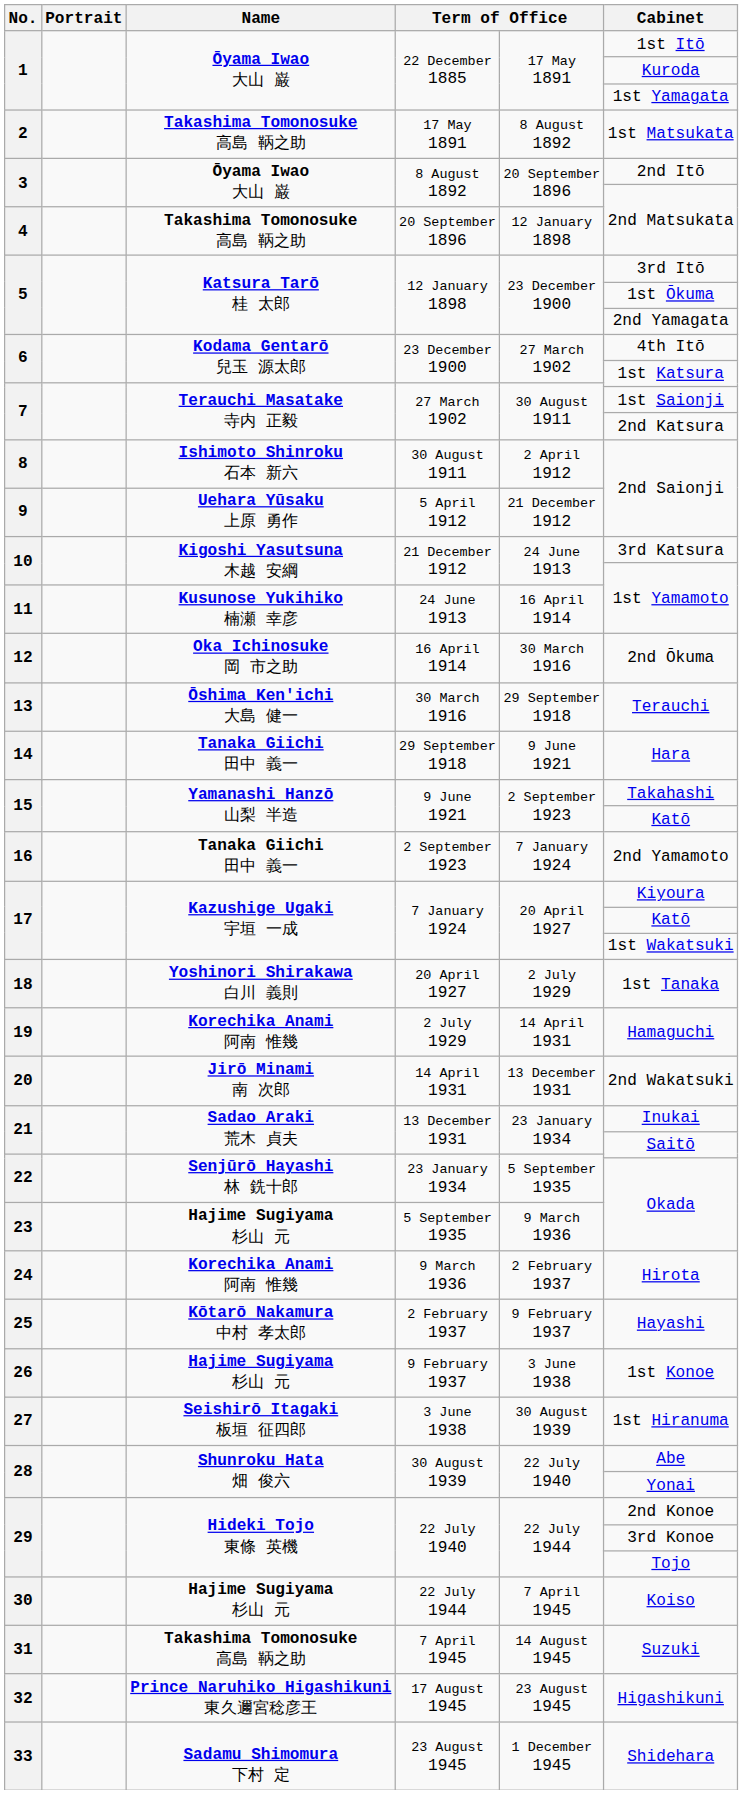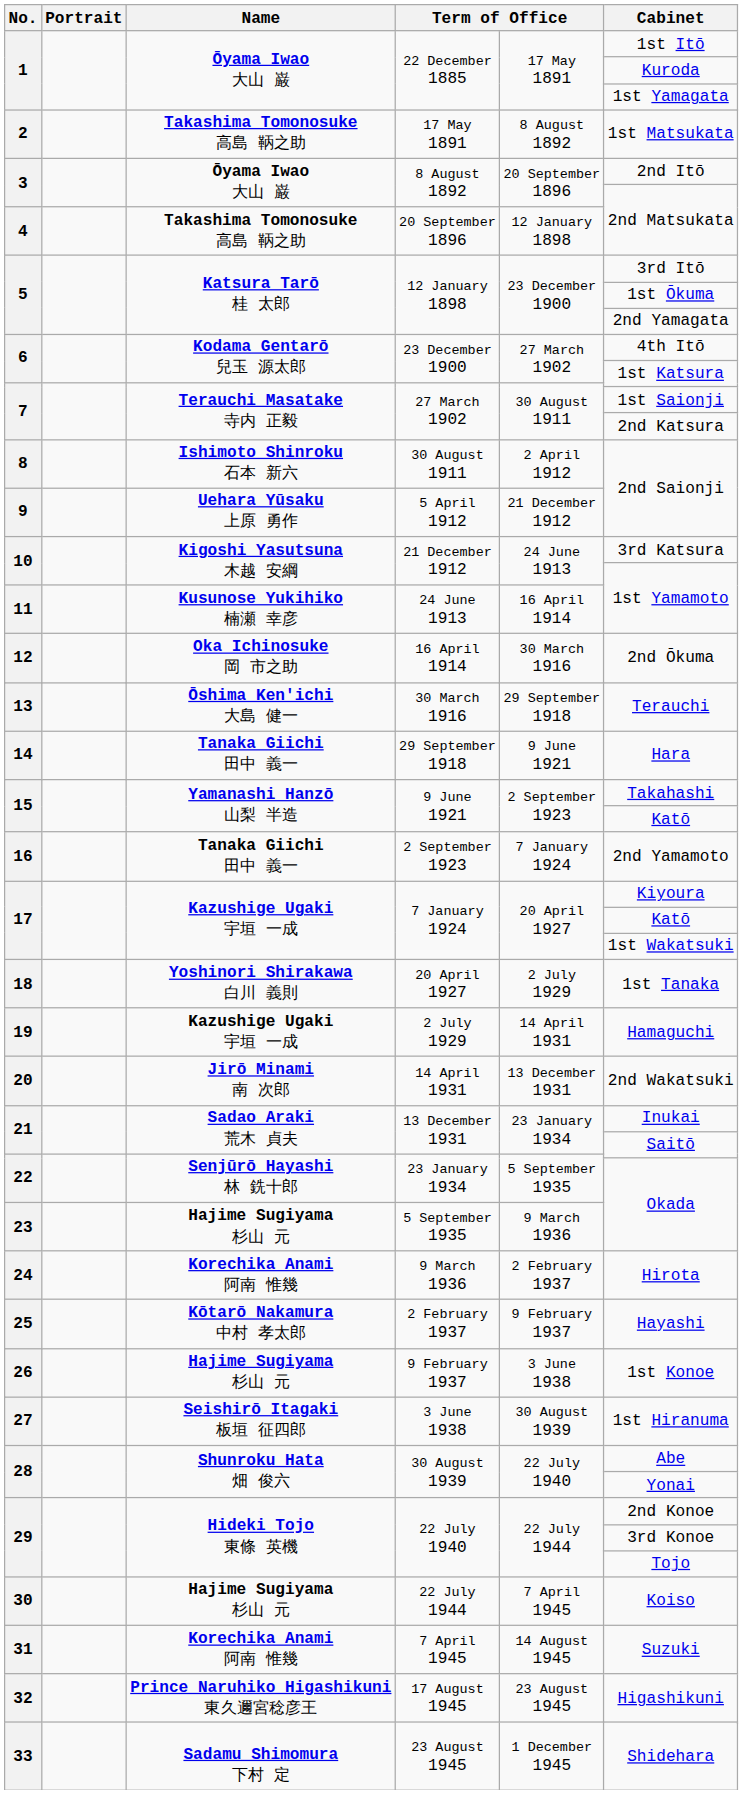19 | Name: Korechika Anami 阿南 惟幾 -> Kazushige Ugaki 宇垣 一成
31 | Name: Takashima Tomonosuke 高島 鞆之助 -> Korechika Anami 阿南 惟幾
